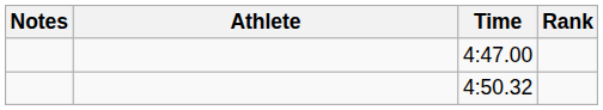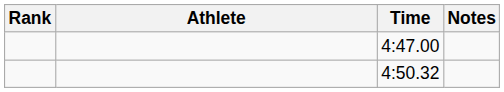columns swapped: Rank <-> Notes
